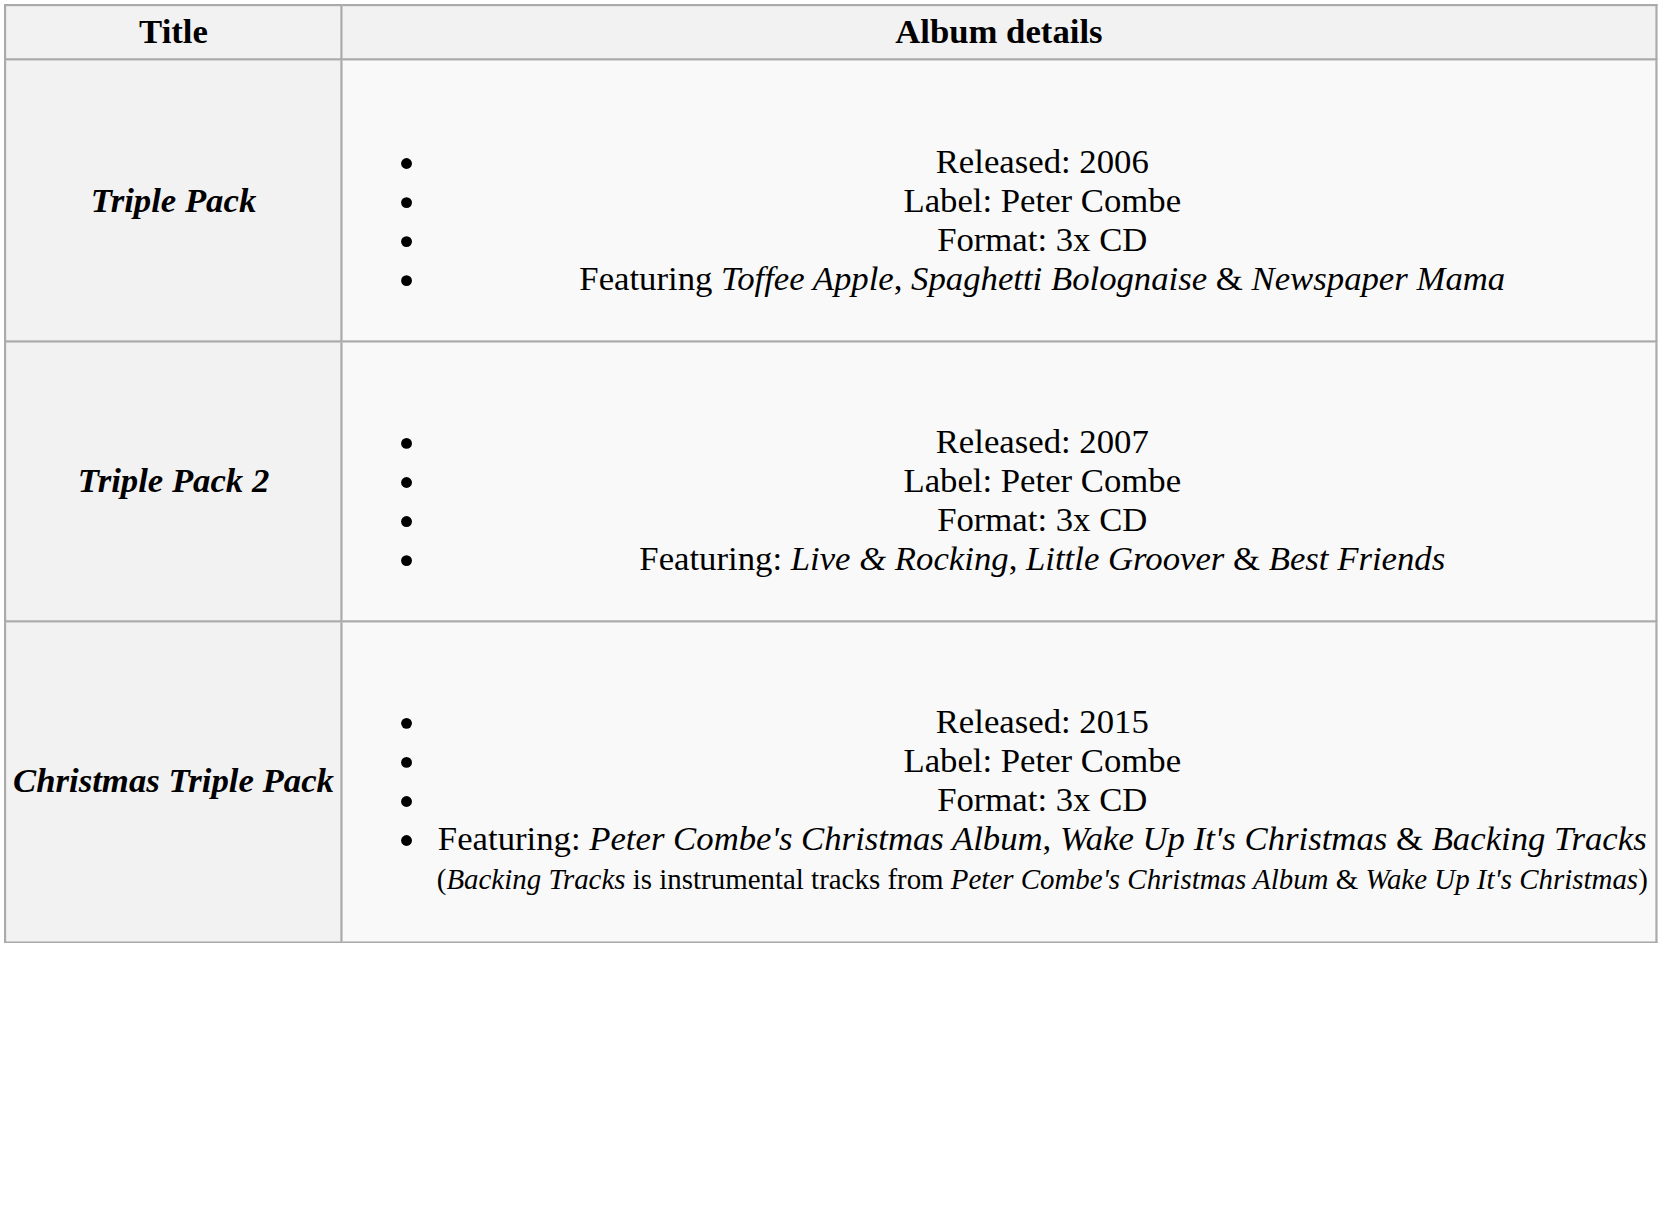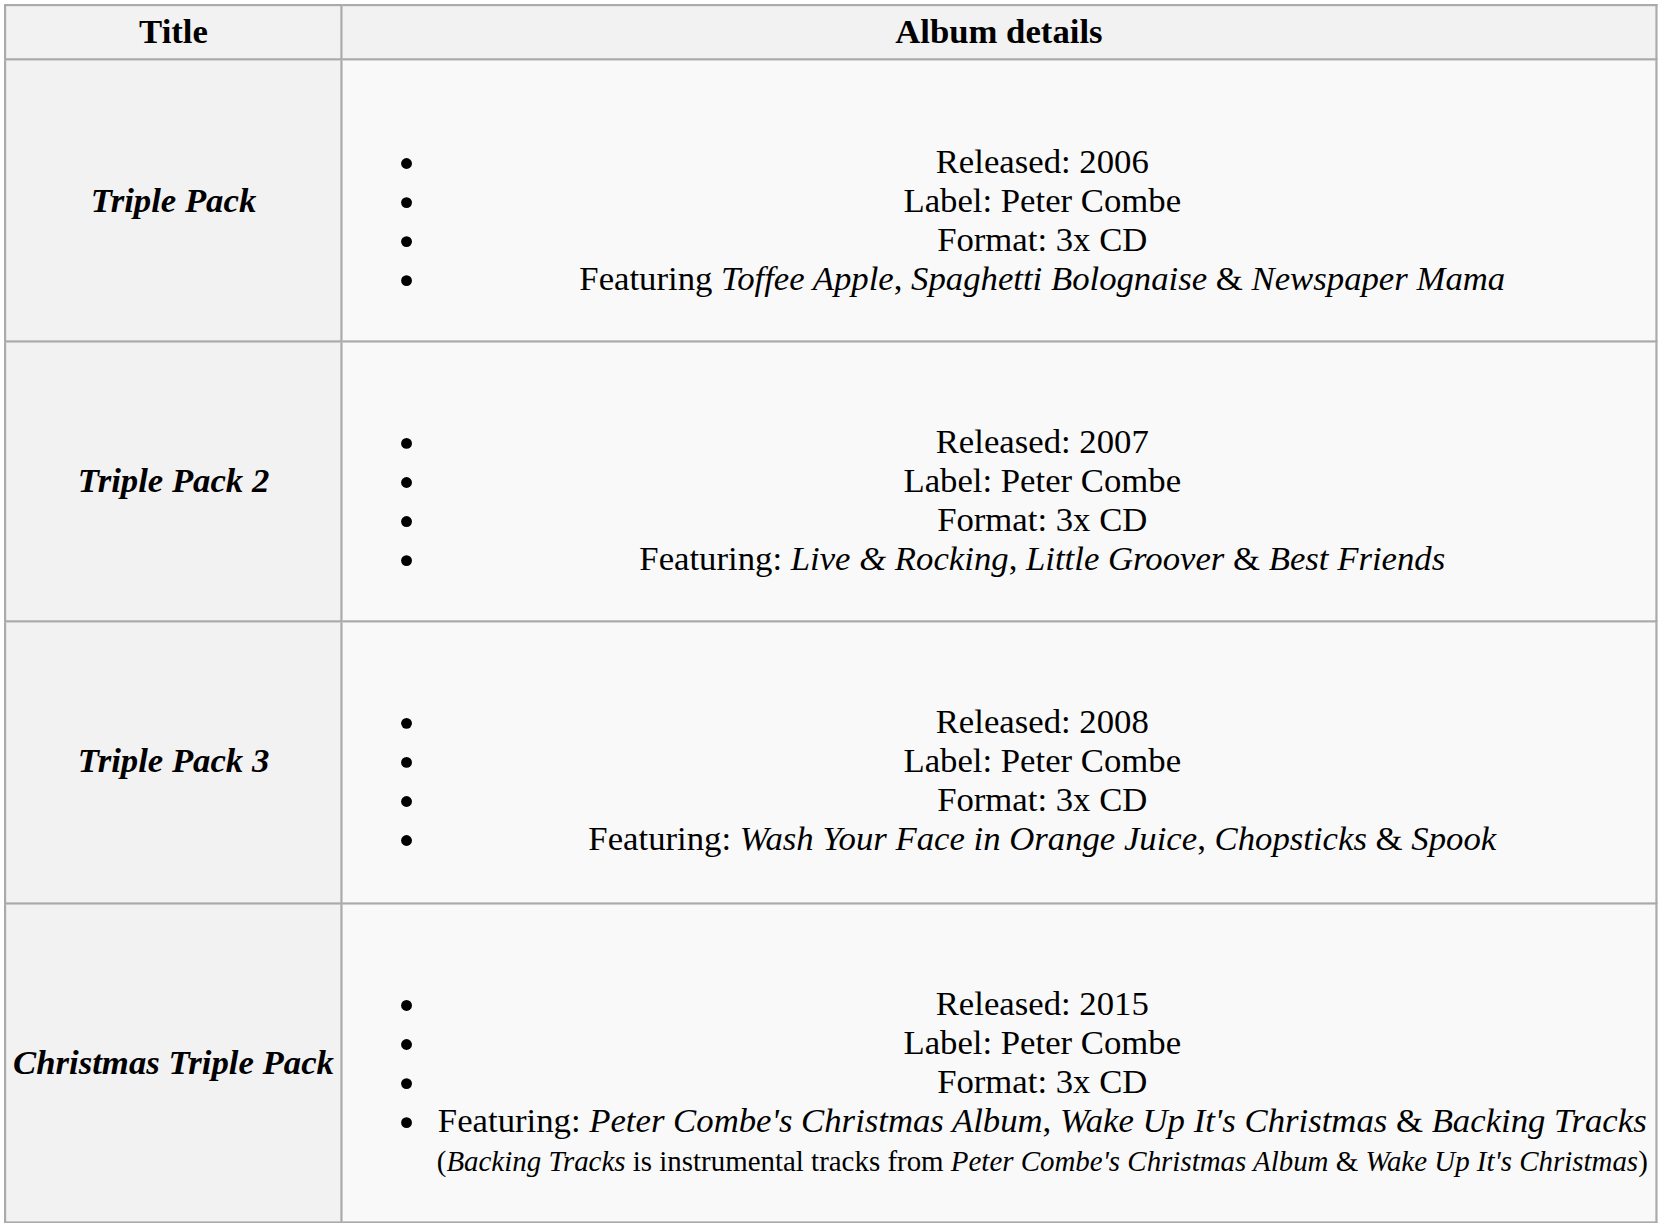+ row: Triple Pack 3 | Released: 2008 Label: Peter Combe Format: 3x CD Featuring: Wash Your Face in Orange Juice, Chopsticks & Spook
